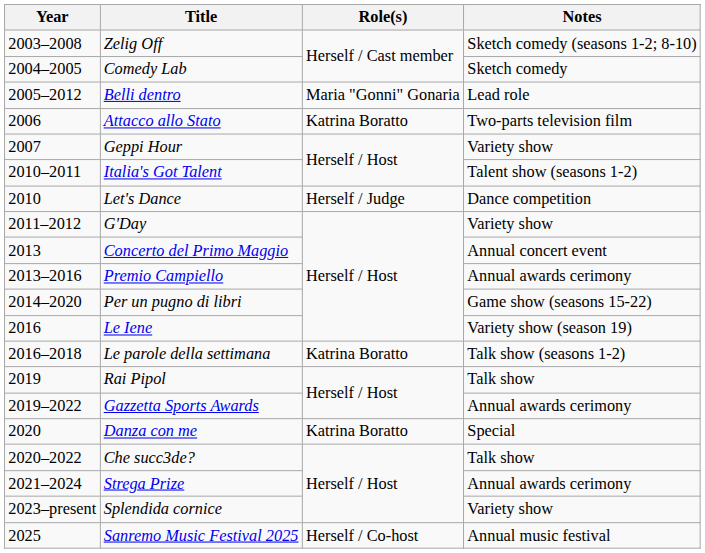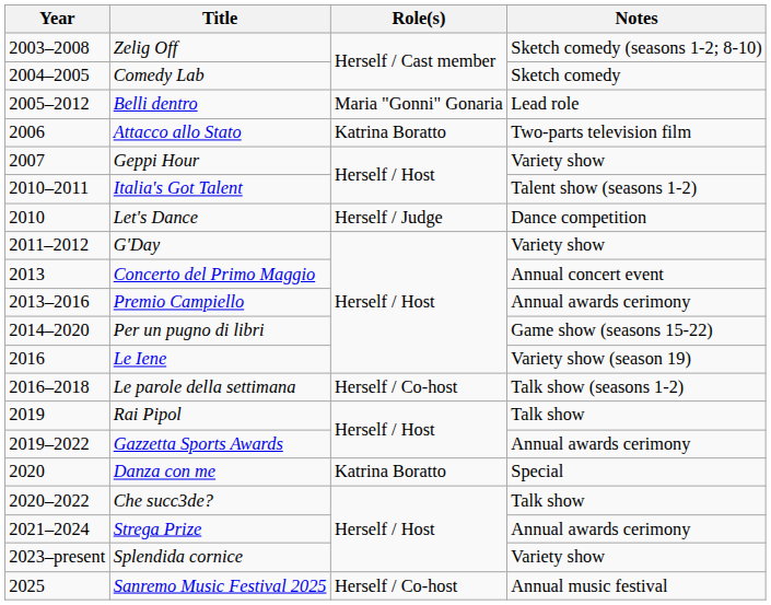Le parole della settimana | Role(s): Katrina Boratto -> Herself / Co-host
